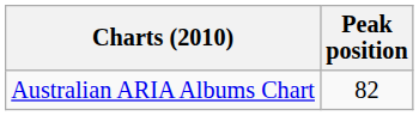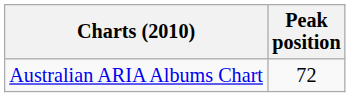Australian ARIA Albums Chart | Peak position: 82 -> 72
